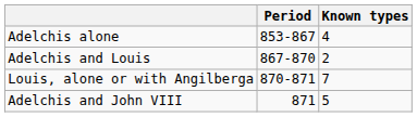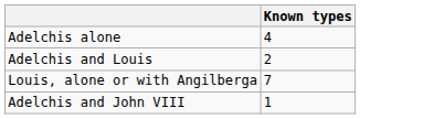- column: Period | 853-867 | 867-870 | 870-871 | 871
Adelchis and John VIII | Known types: 5 -> 1
